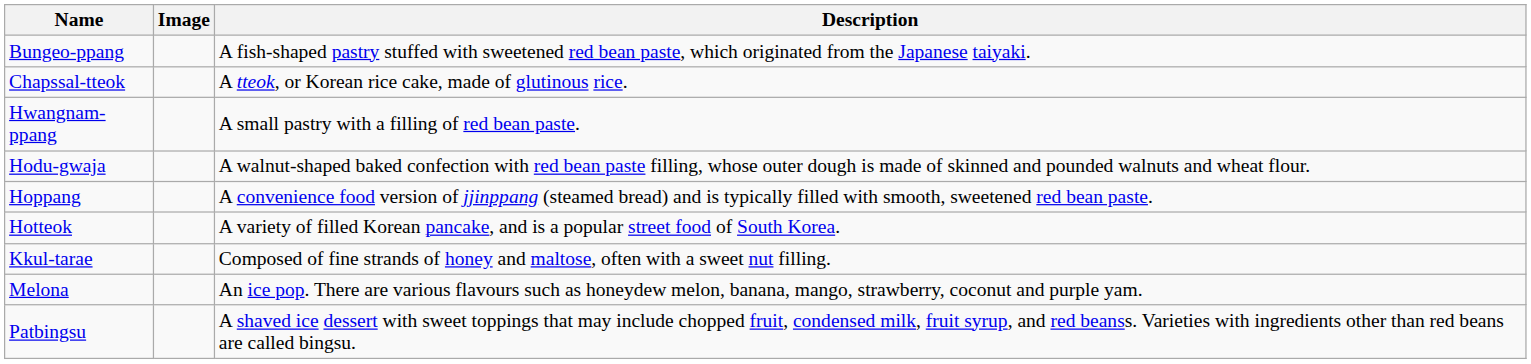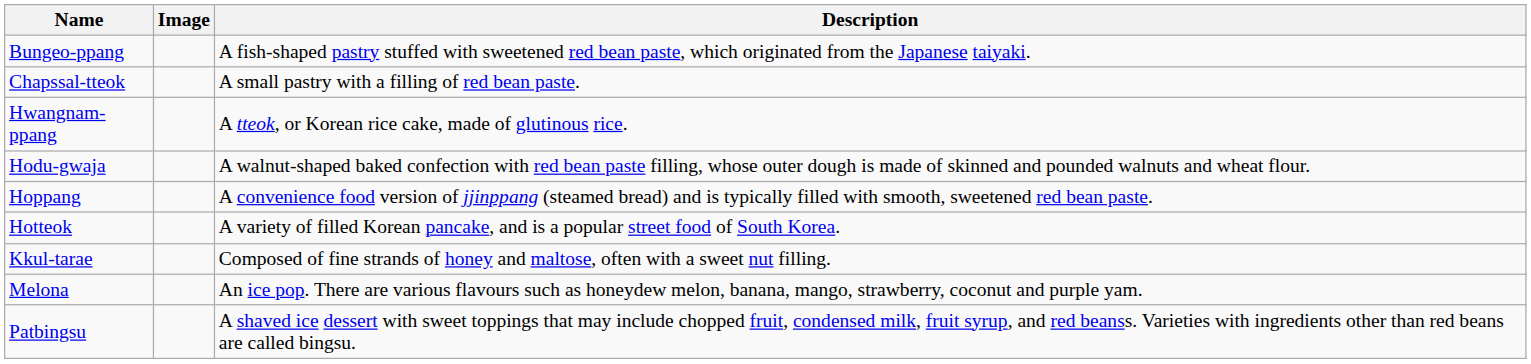Chapssal-tteok | Description: A tteok, or Korean rice cake, made of glutinous rice. -> A small pastry with a filling of red bean paste.
Hwangnam-ppang | Description: A small pastry with a filling of red bean paste. -> A tteok, or Korean rice cake, made of glutinous rice.
